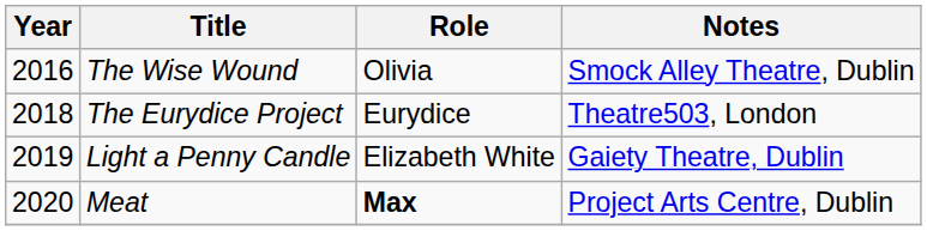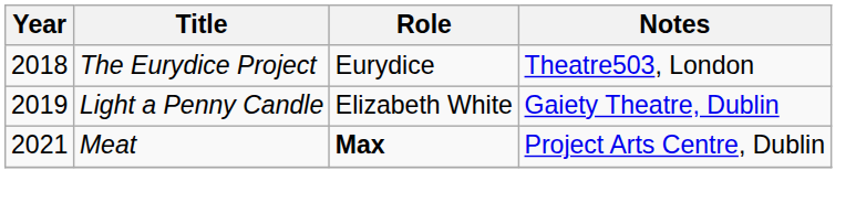- row: 2016 | The Wise Wound | Olivia | Smock Alley Theatre, Dublin
Meat | Year: 2020 -> 2021
